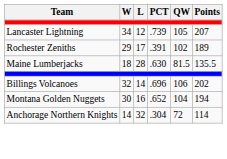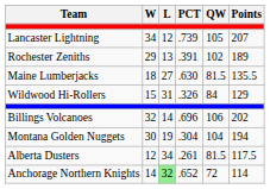Rochester Zeniths | L: 17 -> 13
Maine Lumberjacks | L: 28 -> 27
+ row: Wildwood Hi-Rollers | 15 | 31 | .326 | 84 | 129
Montana Golden Nuggets | L: 16 -> 19
Montana Golden Nuggets | PCT: .652 -> .304
+ row: Alberta Dusters | 12 | 34 | .261 | 81.5 | 117.5
Anchorage Northern Knights | L: no background -> lightgreen background
Anchorage Northern Knights | PCT: .304 -> .652
